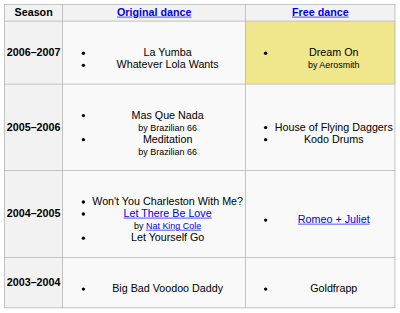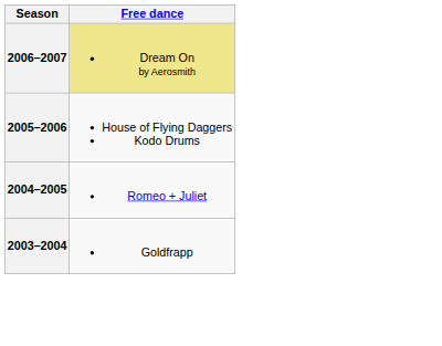- column: Original dance | La Yumba Whatever Lola Wants | Mas Que Nada by Brazilian 66 Meditation by Brazilian 66 | Won't You Charleston With Me? Let There Be Love by Nat King Cole Let Yourself Go | Big Bad Voodoo Daddy
